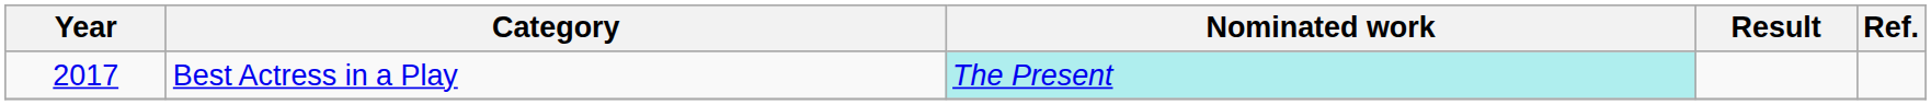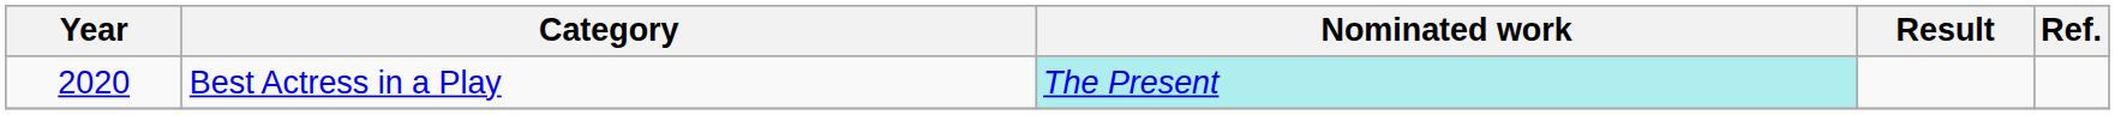Best Actress in a Play | Year: 2017 -> 2020
